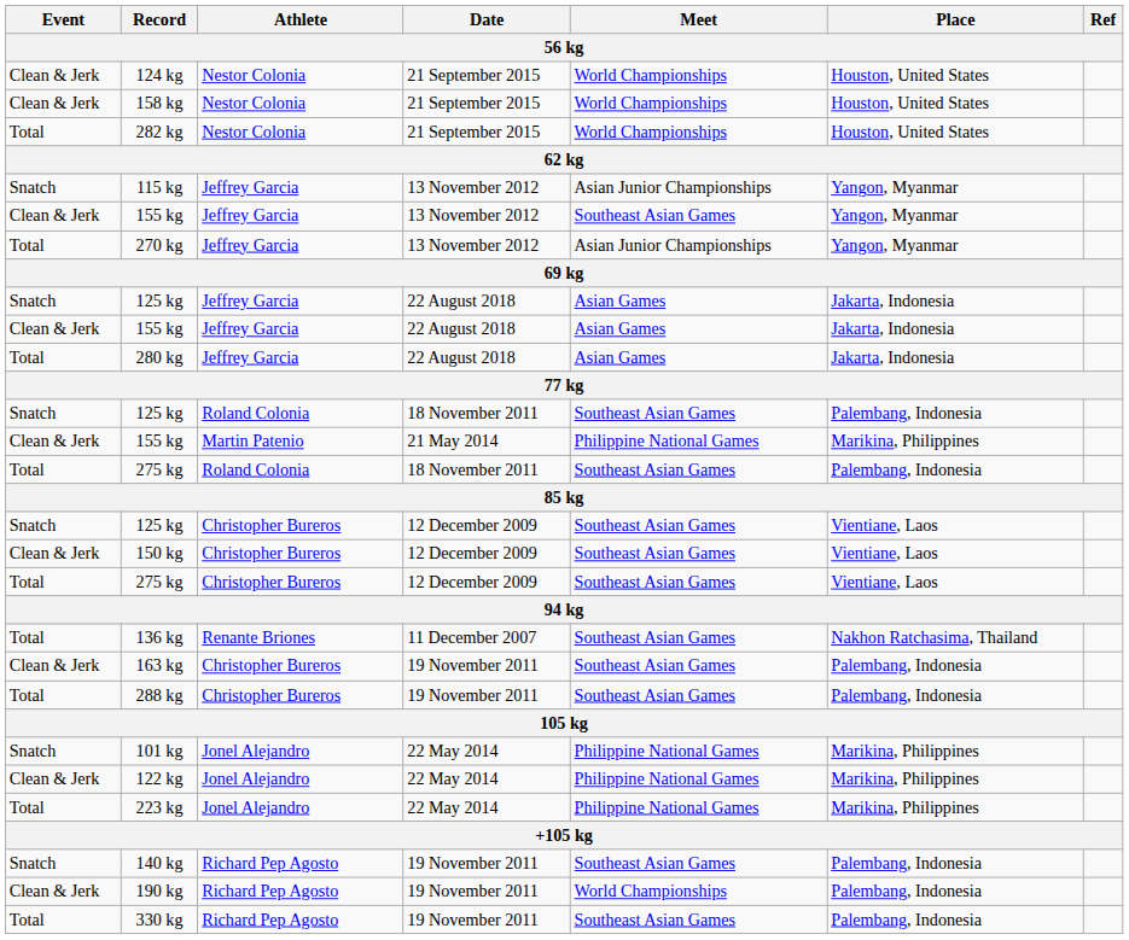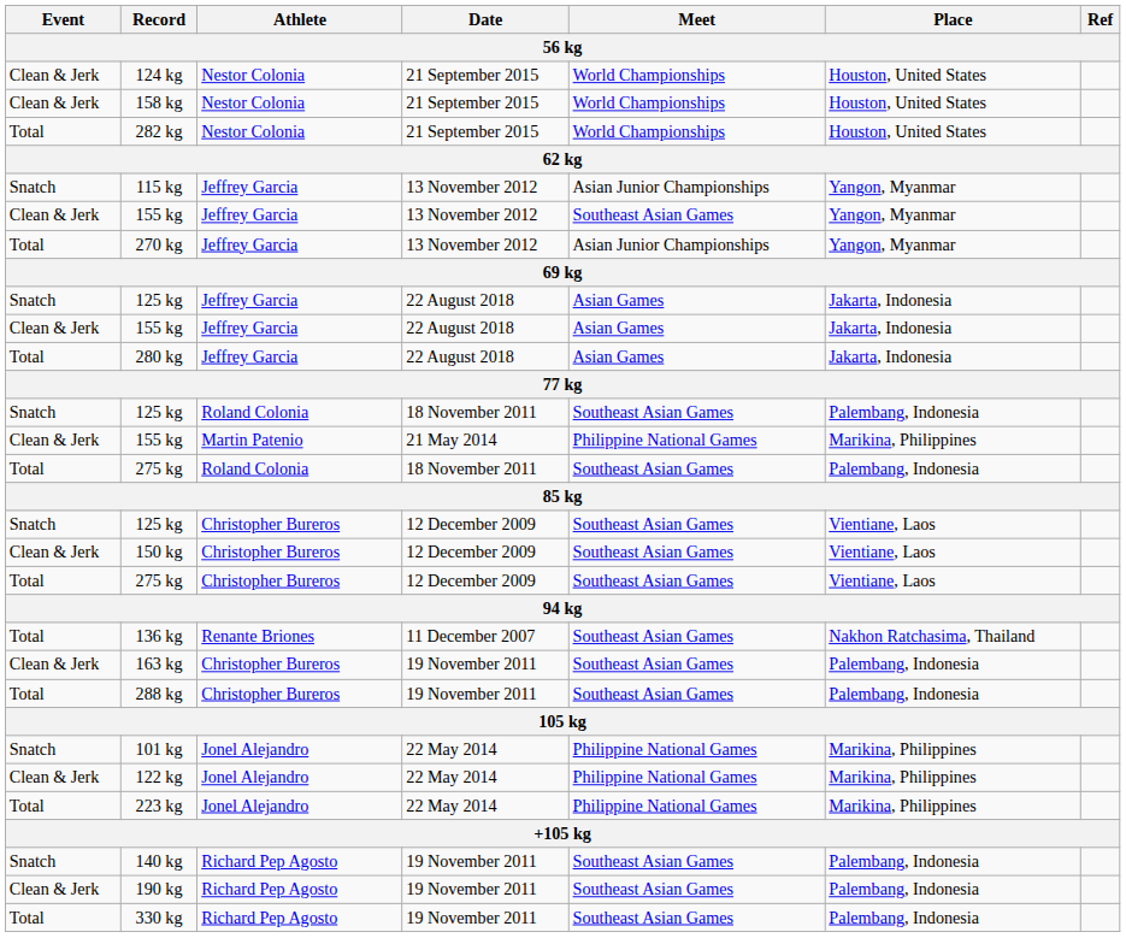190 kg | Meet: World Championships -> Southeast Asian Games
